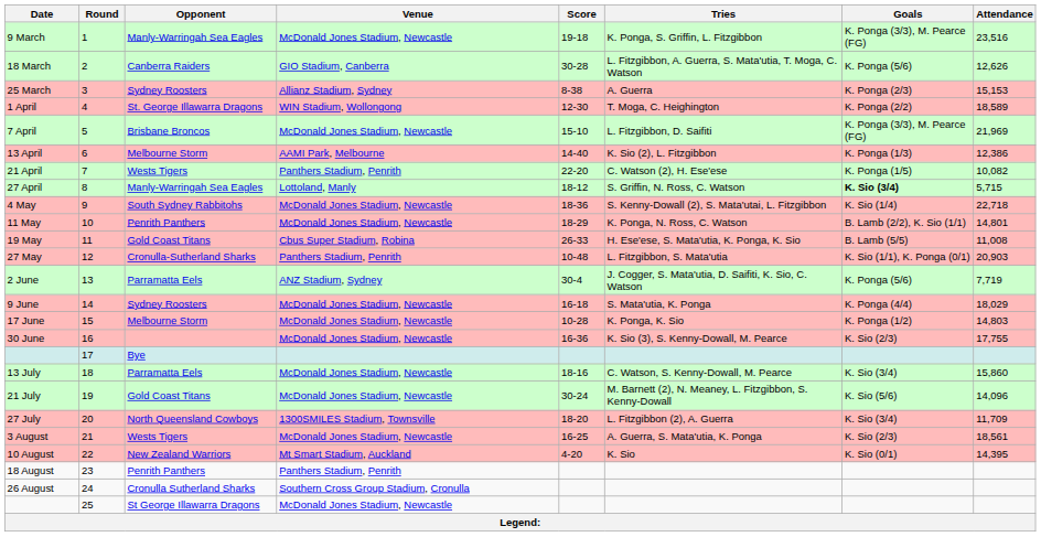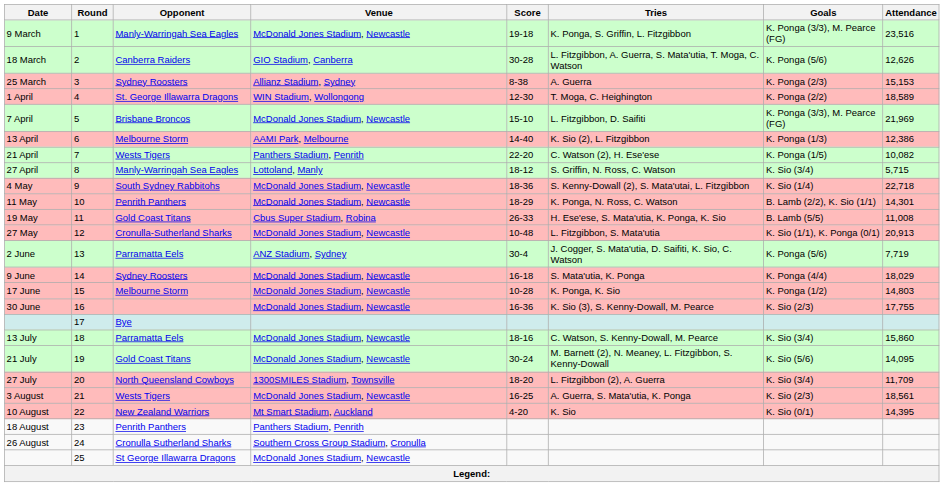27 April | Goals: bold -> normal
11 May | Attendance: 14,801 -> 14,301
27 May | Venue: Panthers Stadium, Penrith -> McDonald Jones Stadium, Newcastle
27 May | Attendance: 20,903 -> 20,913
21 July | Attendance: 14,096 -> 14,095
